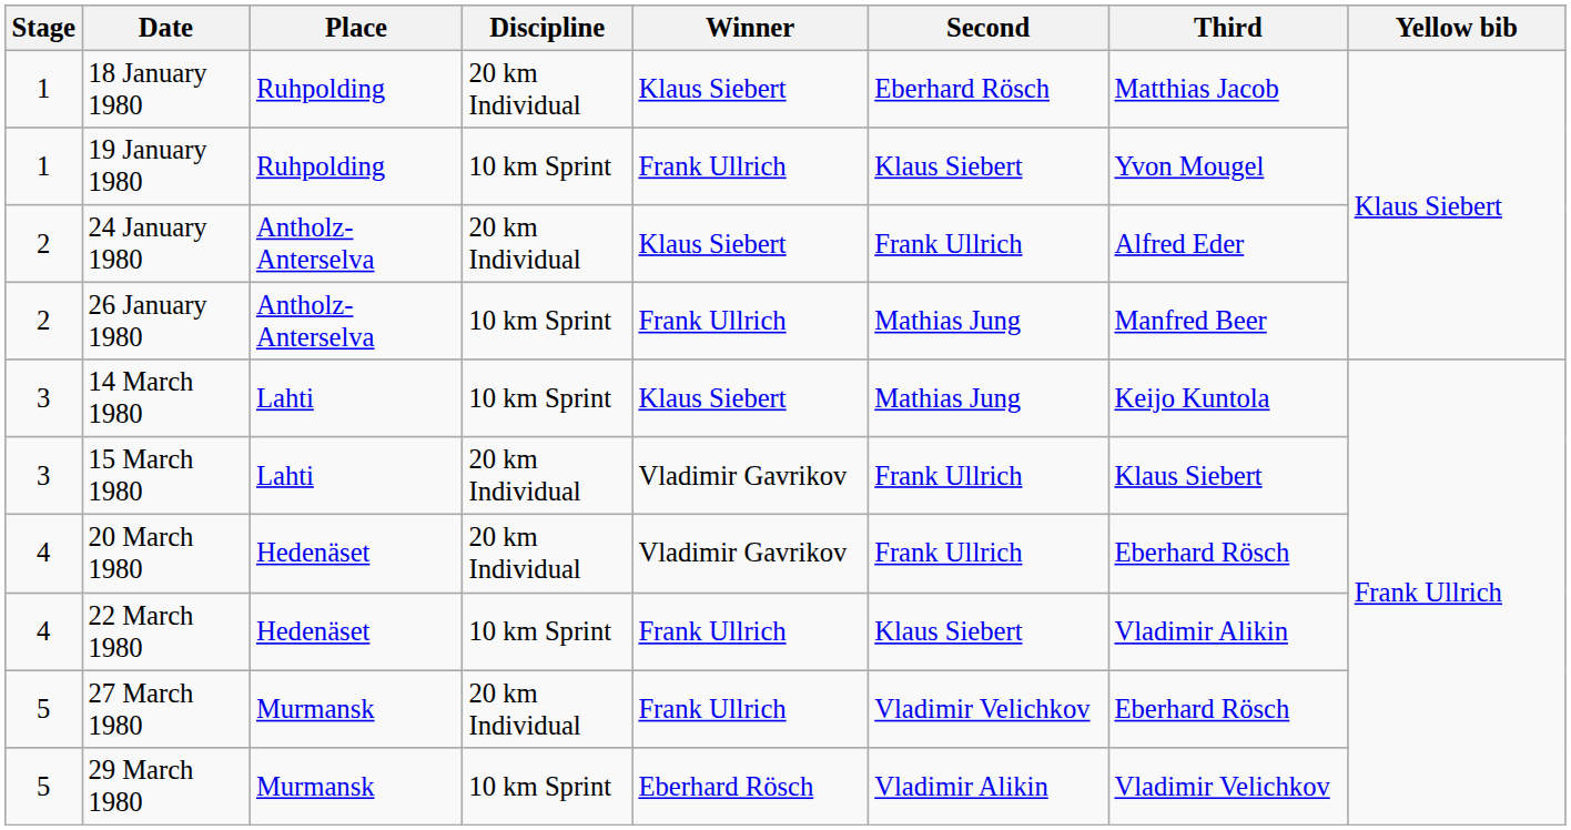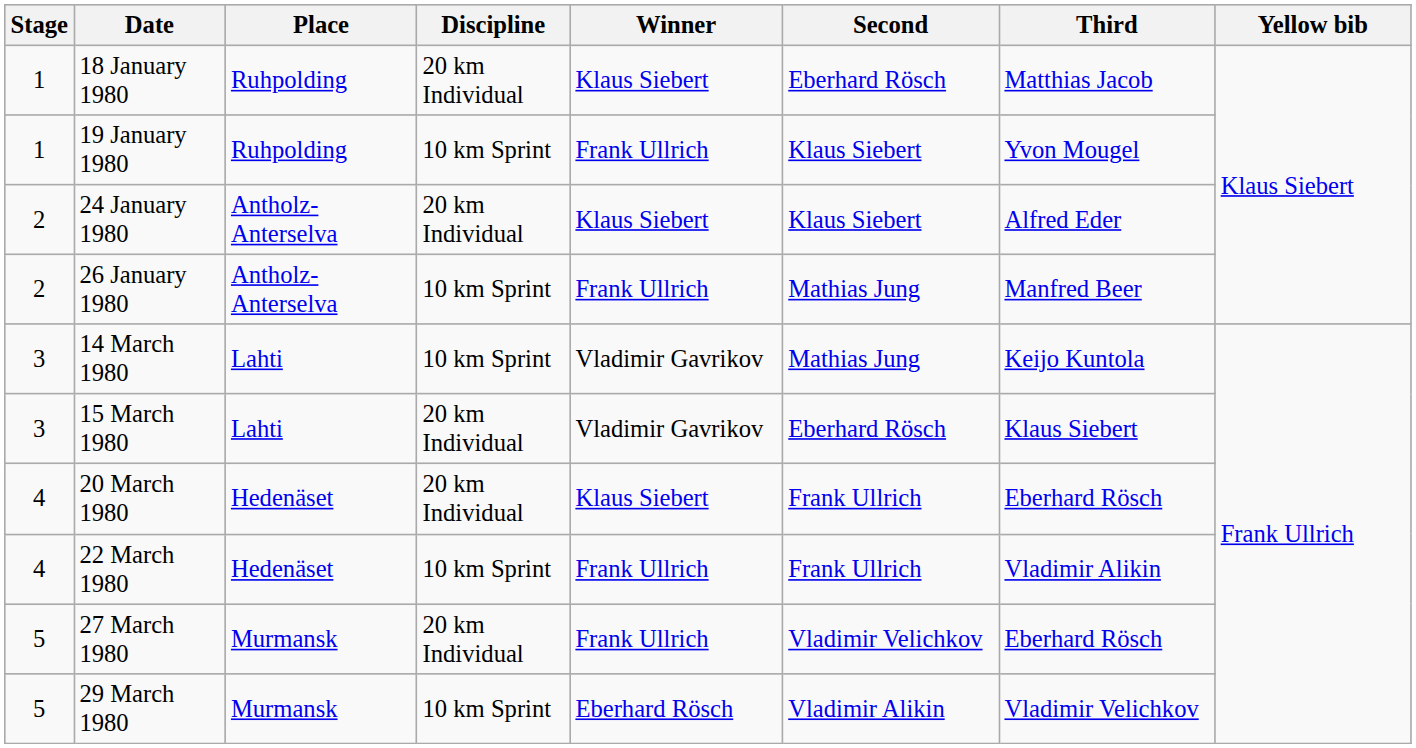24 January 1980 | Second: Frank Ullrich -> Klaus Siebert
14 March 1980 | Winner: Klaus Siebert -> Vladimir Gavrikov
15 March 1980 | Second: Frank Ullrich -> Eberhard Rösch
20 March 1980 | Winner: Vladimir Gavrikov -> Klaus Siebert
22 March 1980 | Second: Klaus Siebert -> Frank Ullrich
